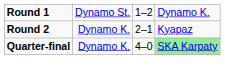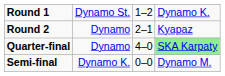Round 2 | column 2: Dynamo K. -> Dynamo
Quarter-final | column 2: Dynamo K. -> Dynamo
+ row: Semi-final | Dynamo K. | 0–0 | Dynamo M.
